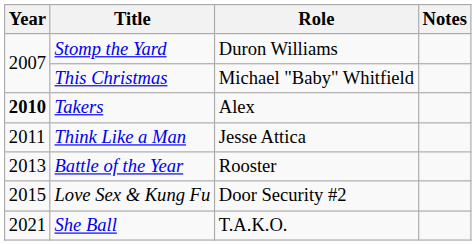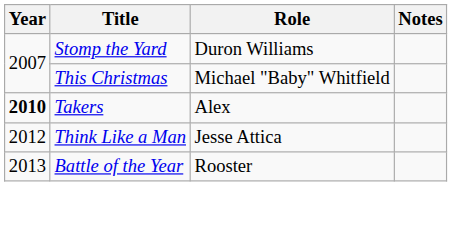Think Like a Man | Year: 2011 -> 2012
- row: 2015 | Love Sex & Kung Fu | Door Security #2
- row: 2021 | She Ball | T.A.K.O.
